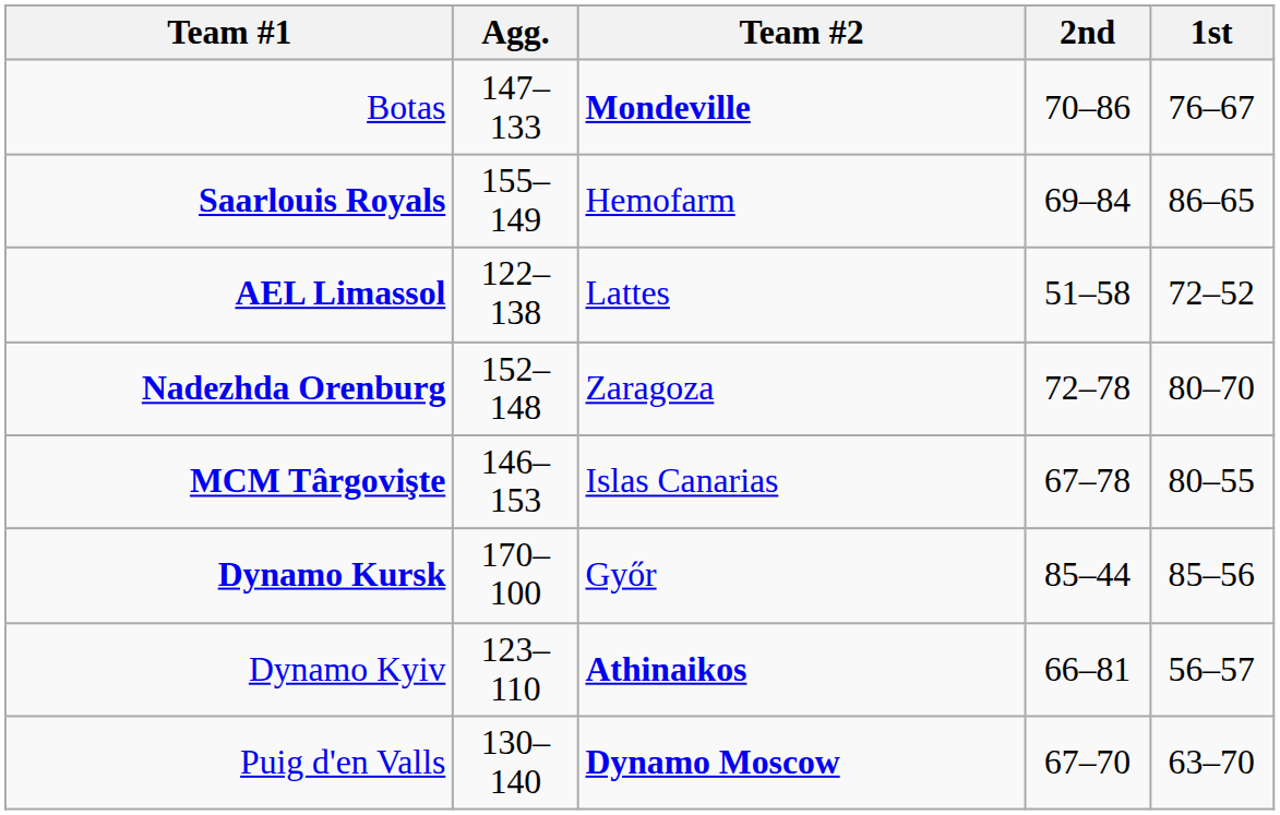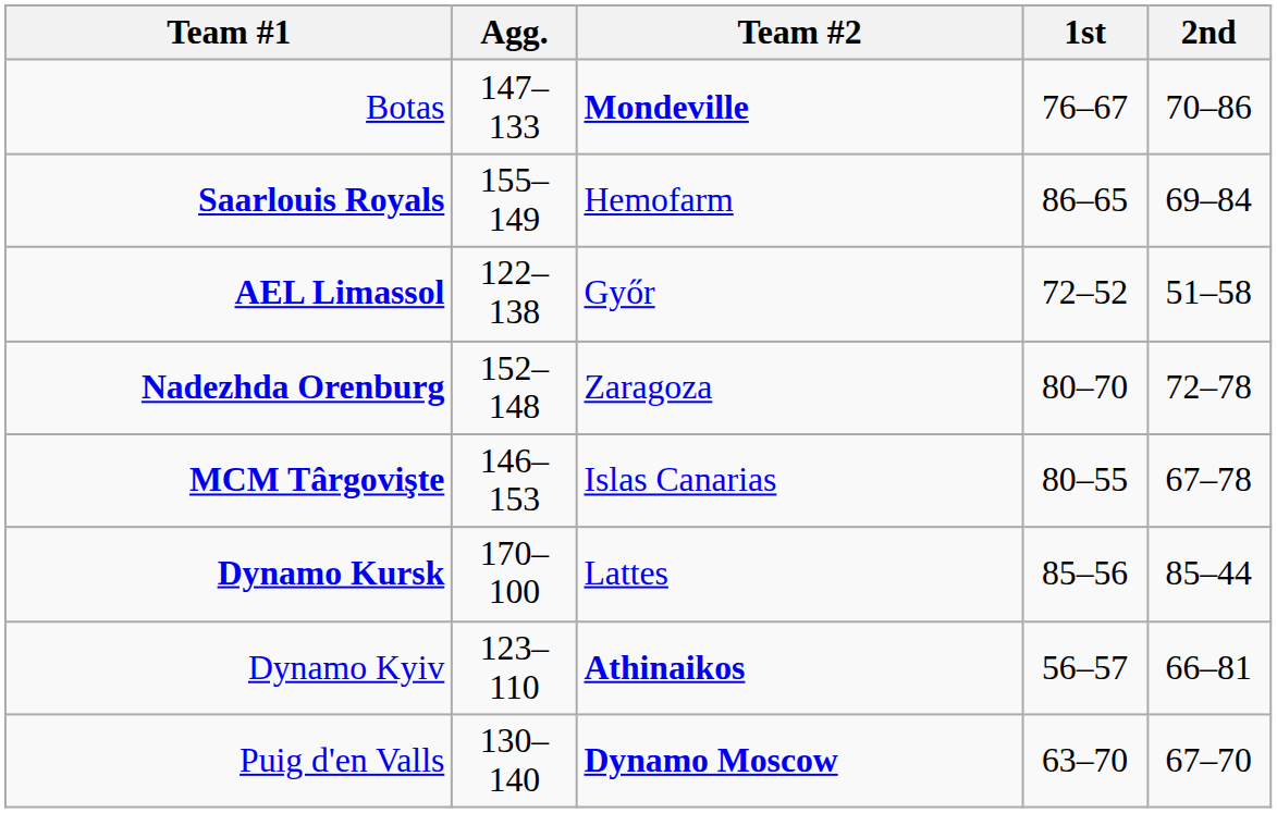columns swapped: 1st <-> 2nd
AEL Limassol | Team #2: Lattes -> Győr
Dynamo Kursk | Team #2: Győr -> Lattes
